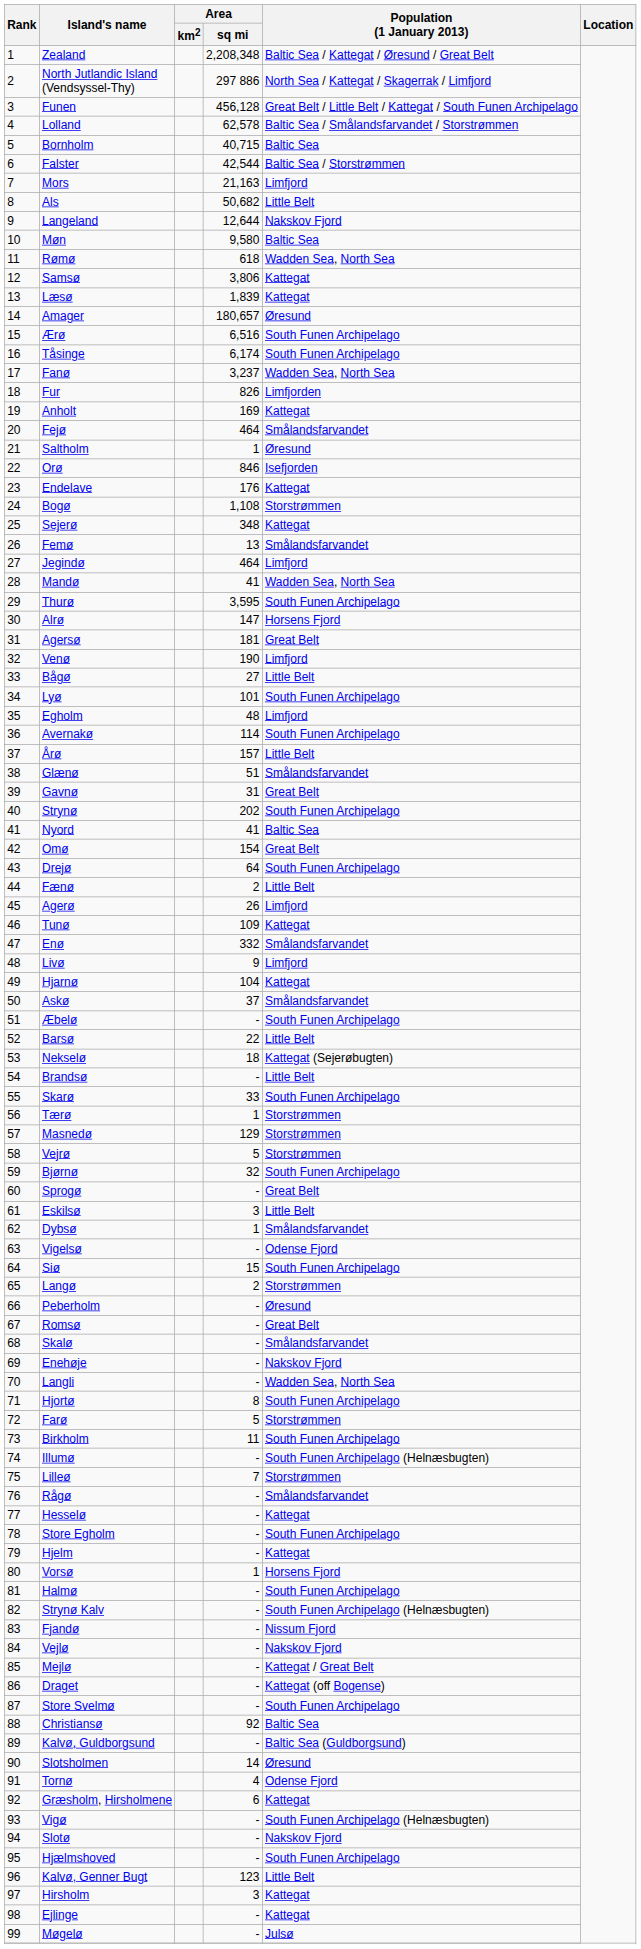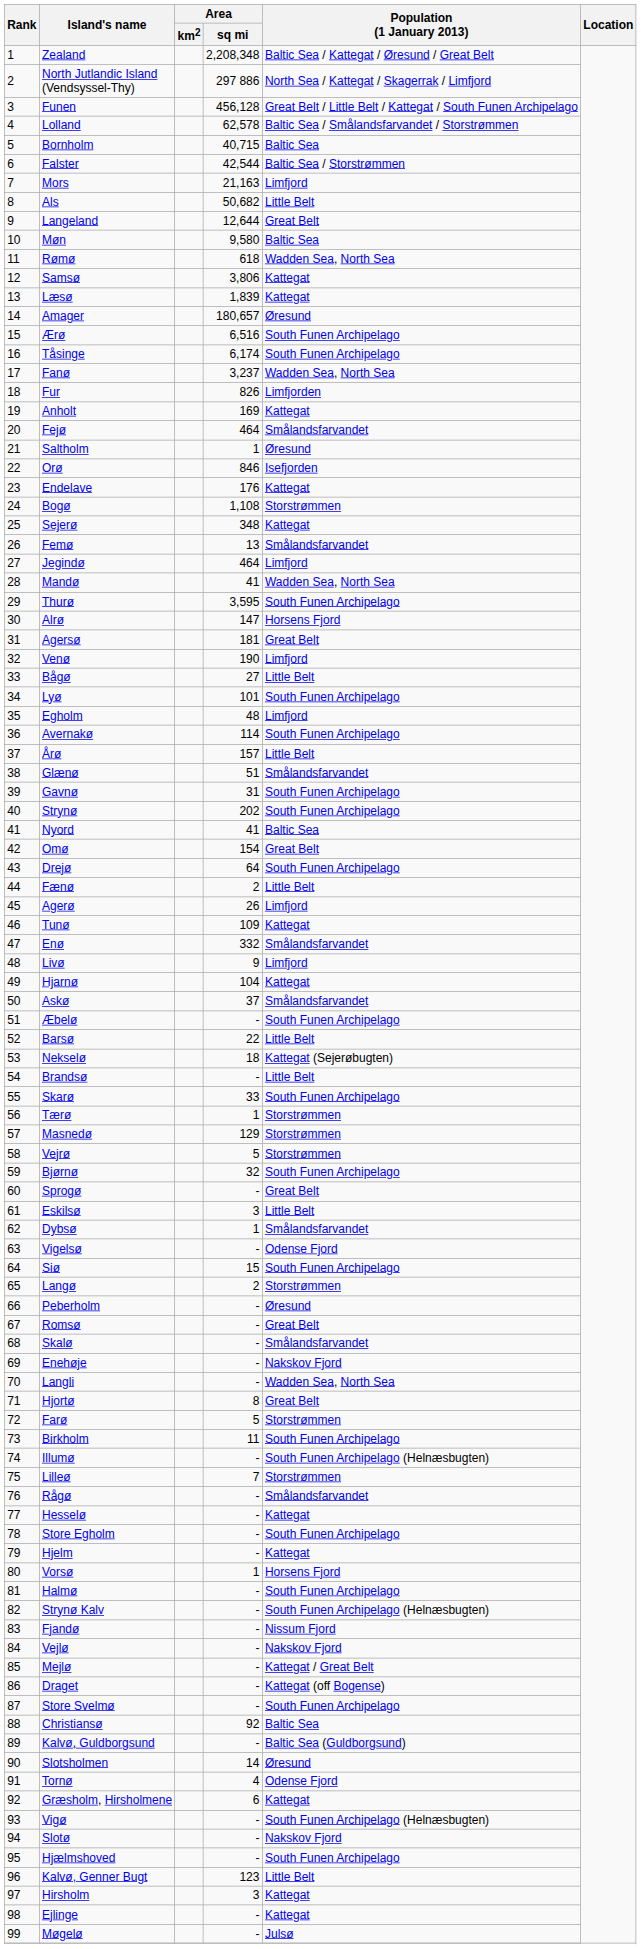Langeland | Population (1 January 2013): Nakskov Fjord -> Great Belt
Gavnø | Population (1 January 2013): Great Belt -> South Funen Archipelago
Hjortø | Population (1 January 2013): South Funen Archipelago -> Great Belt
